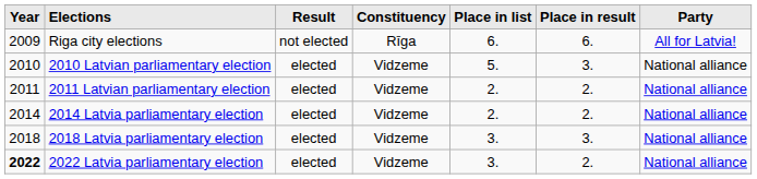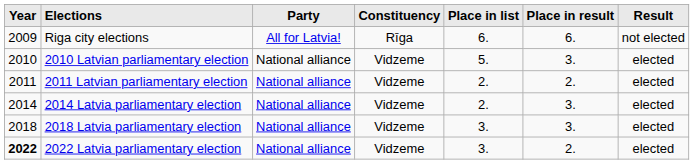columns swapped: Party <-> Result
2014 Latvia parliamentary election | Place in result: 2. -> 3.
